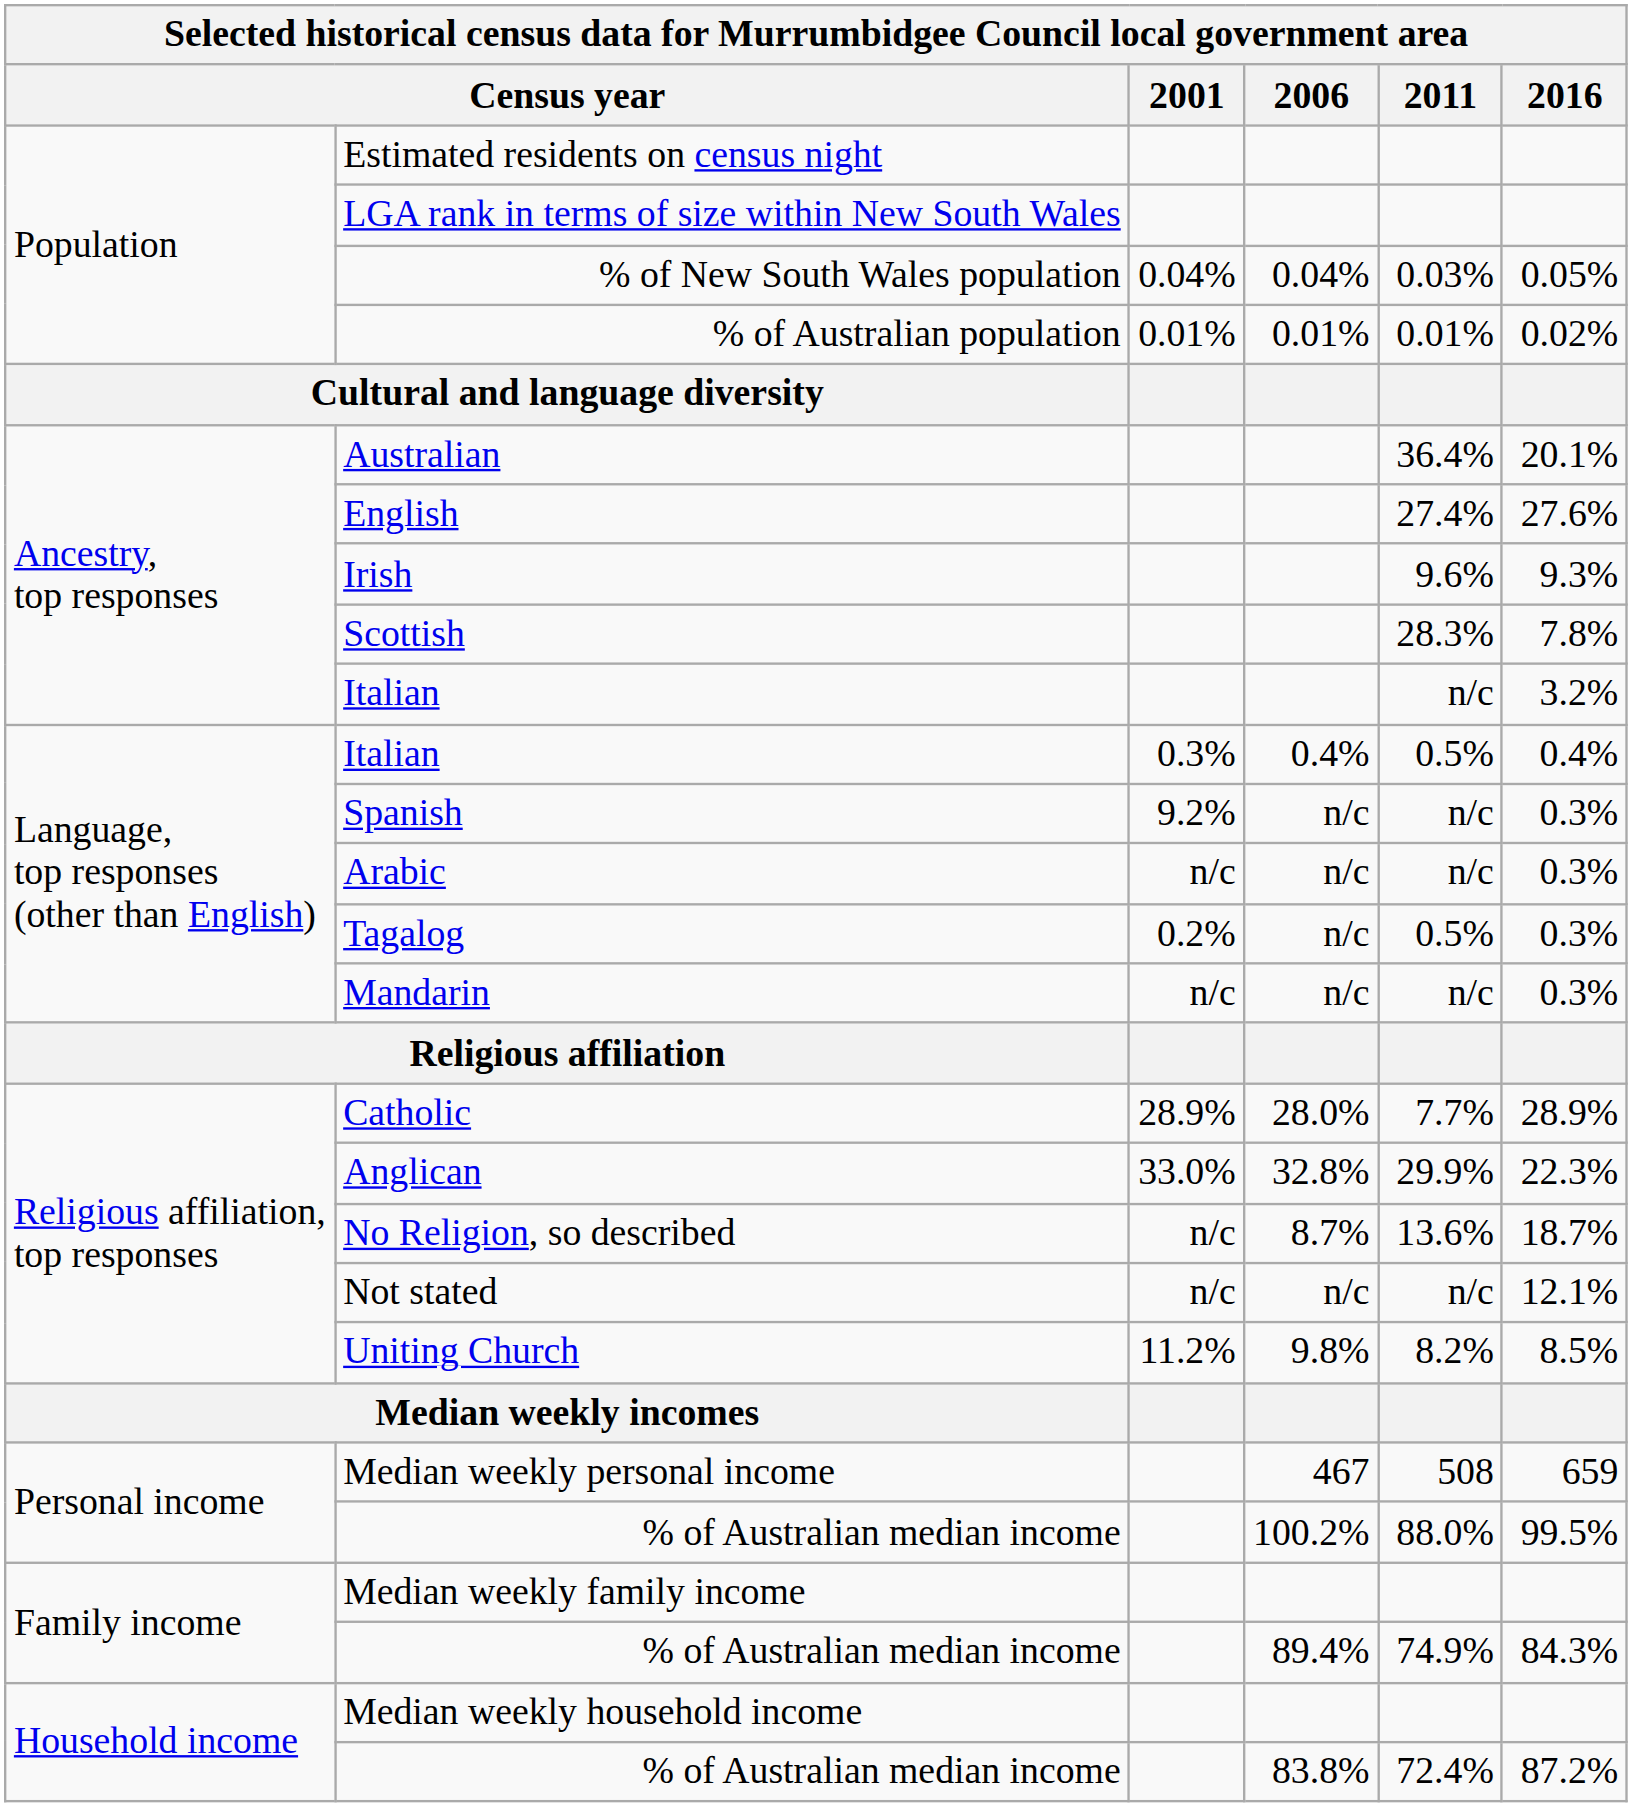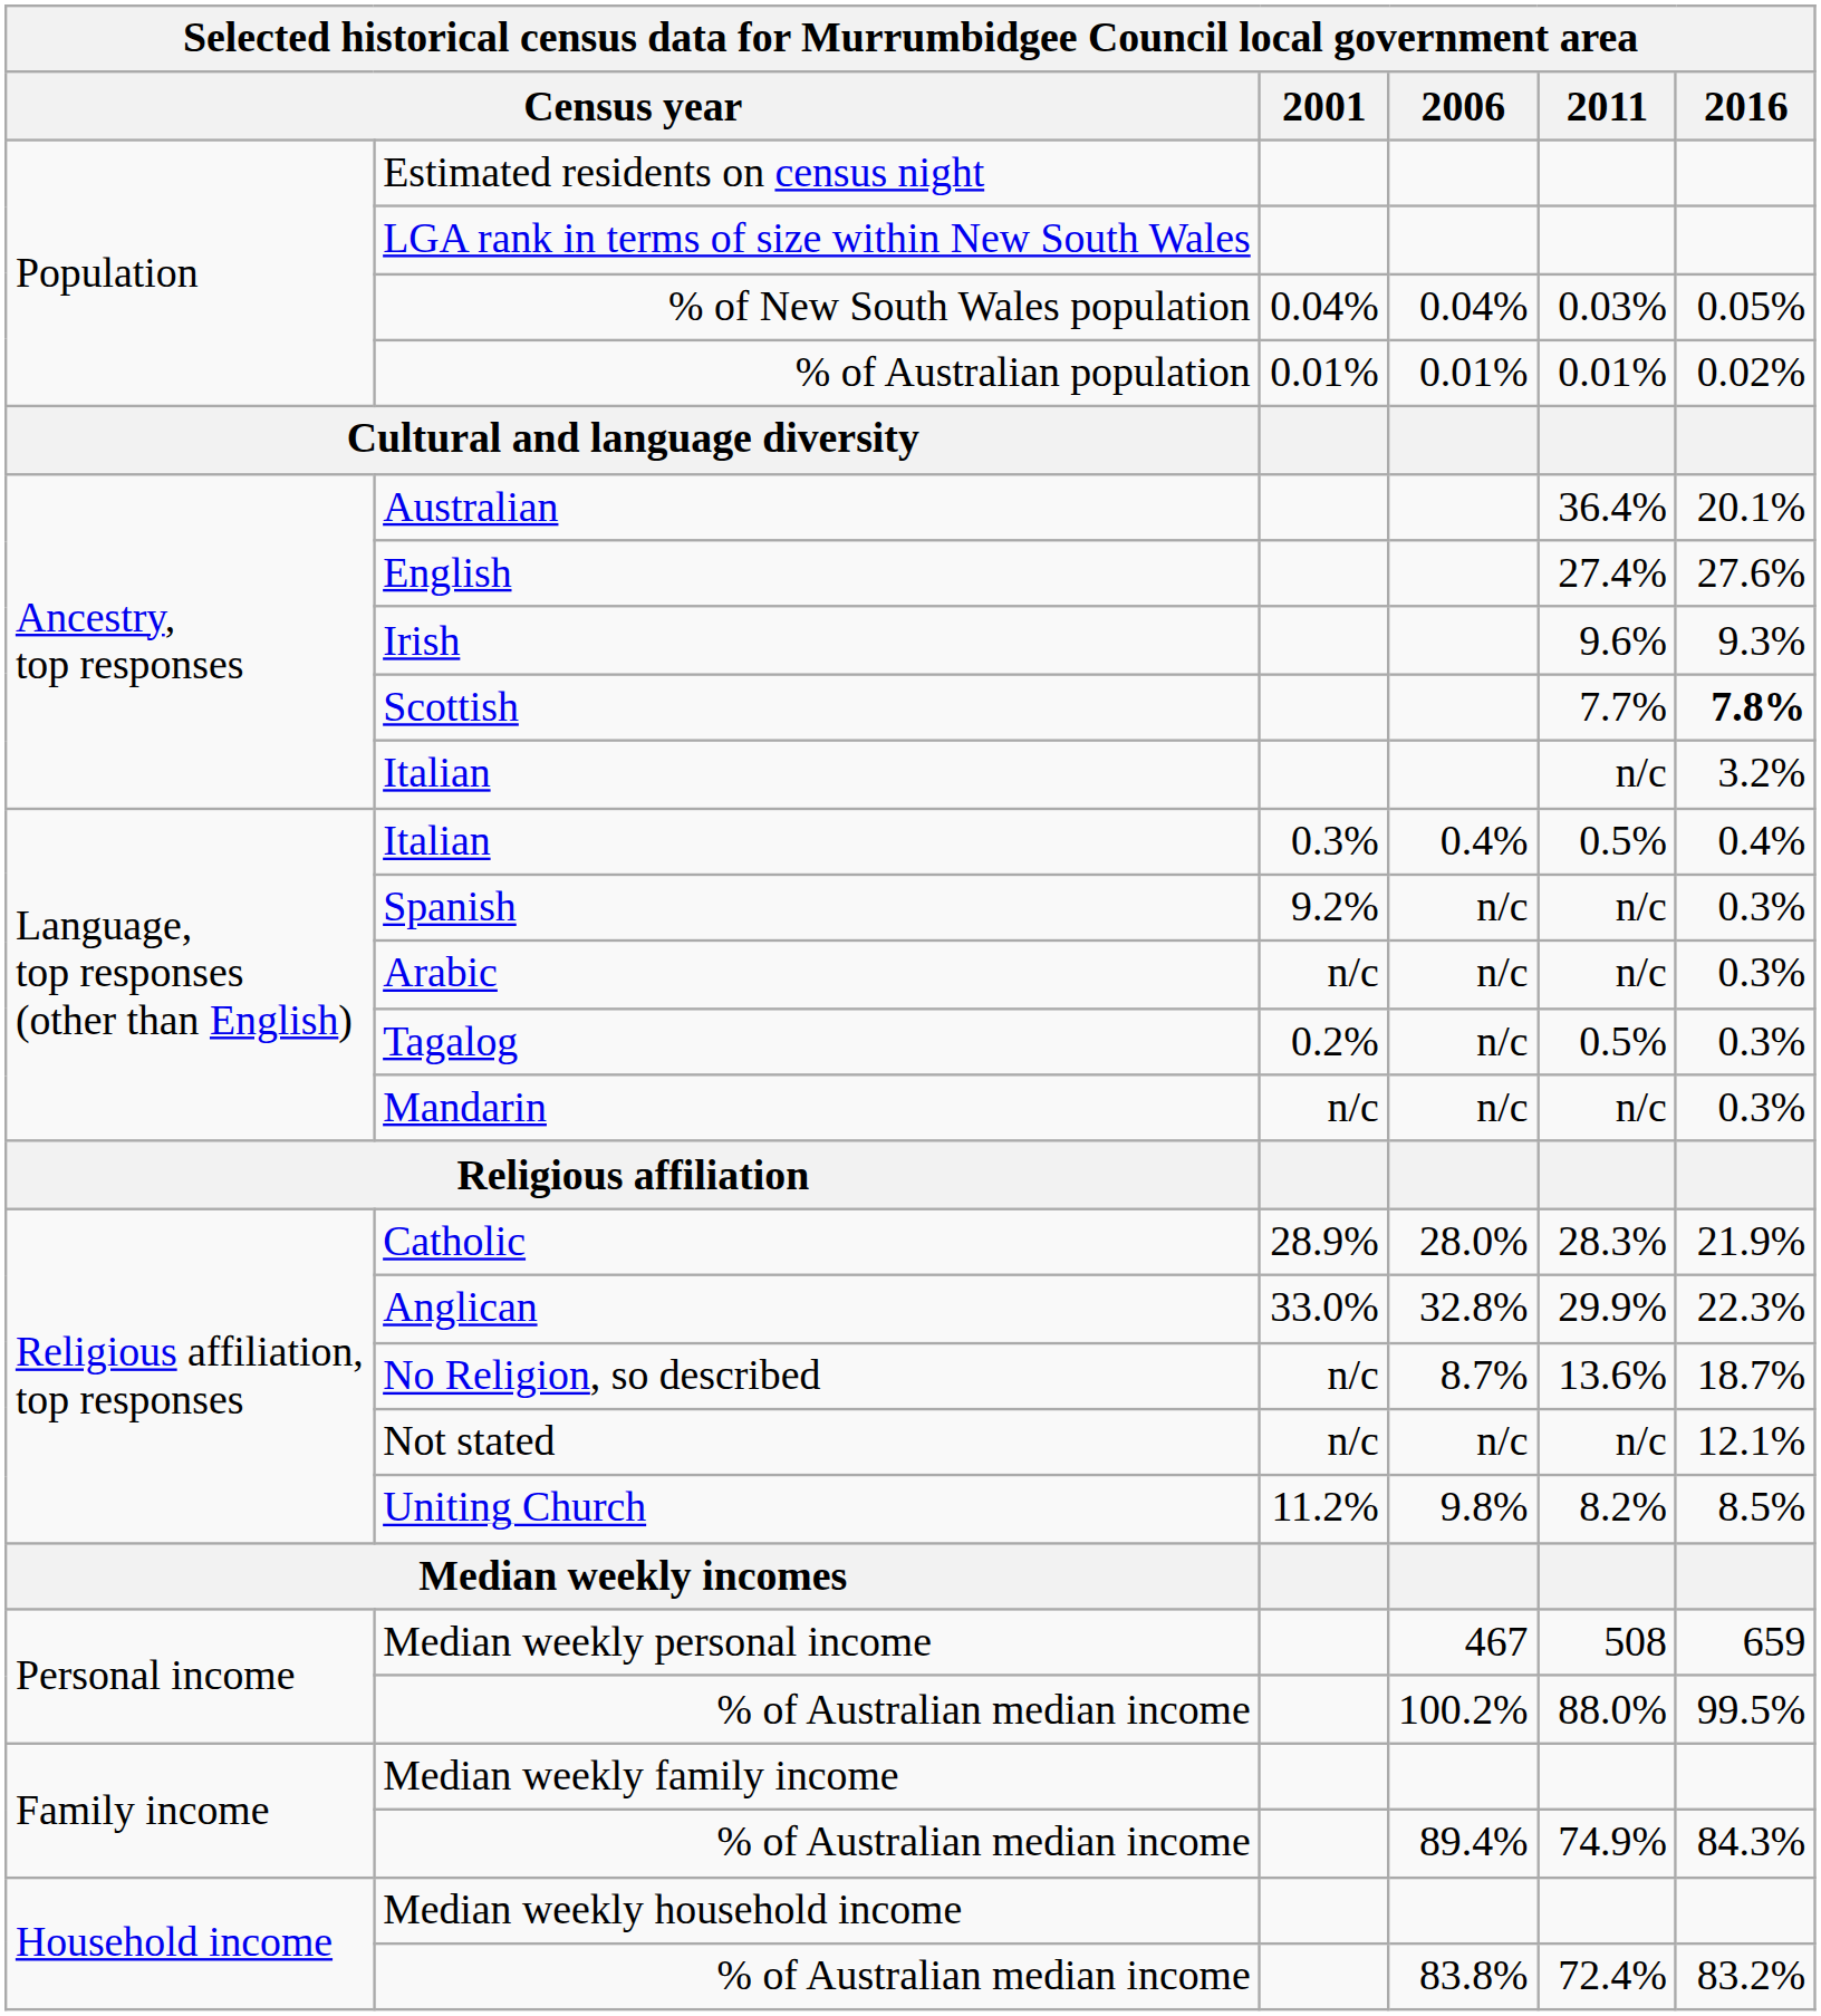Scottish | 2011: 28.3% -> 7.7%
Scottish | 2016: normal -> bold
Catholic | 2011: 7.7% -> 28.3%
Catholic | 2016: 28.9% -> 21.9%
Household income / % of Australian median income | 2016: 87.2% -> 83.2%
